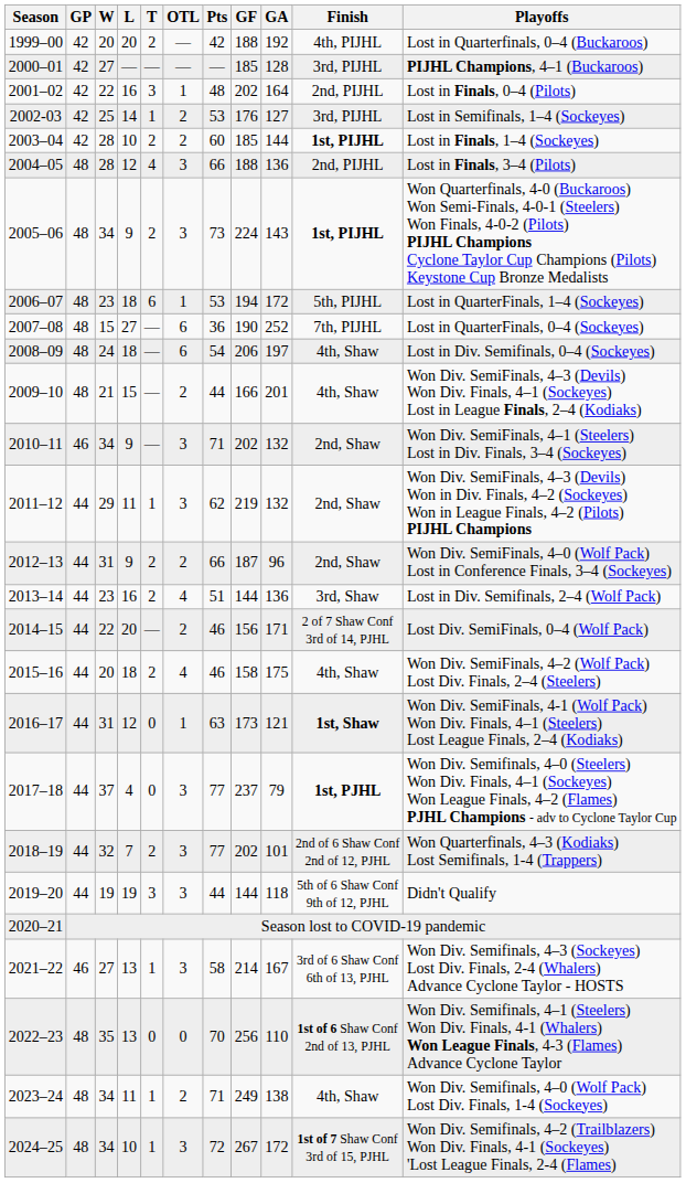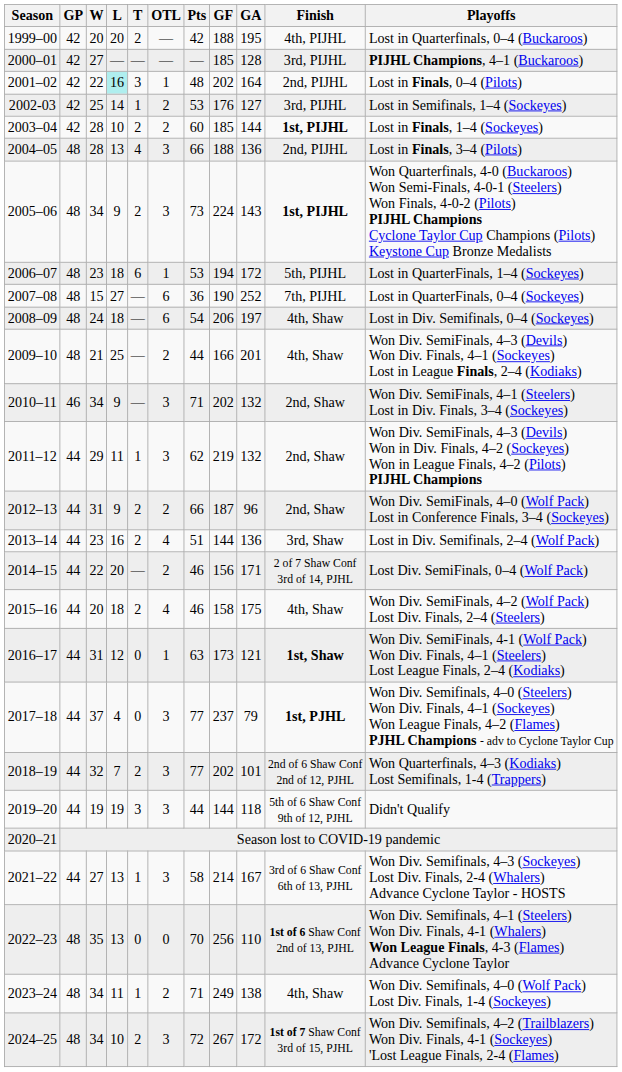1999–00 | GA: 192 -> 195
2001–02 | L: no background -> paleturquoise background
2004–05 | L: 12 -> 13
2009–10 | L: 15 -> 25
2021–22 | GP: 46 -> 44
2024–25 | T: 1 -> 2
